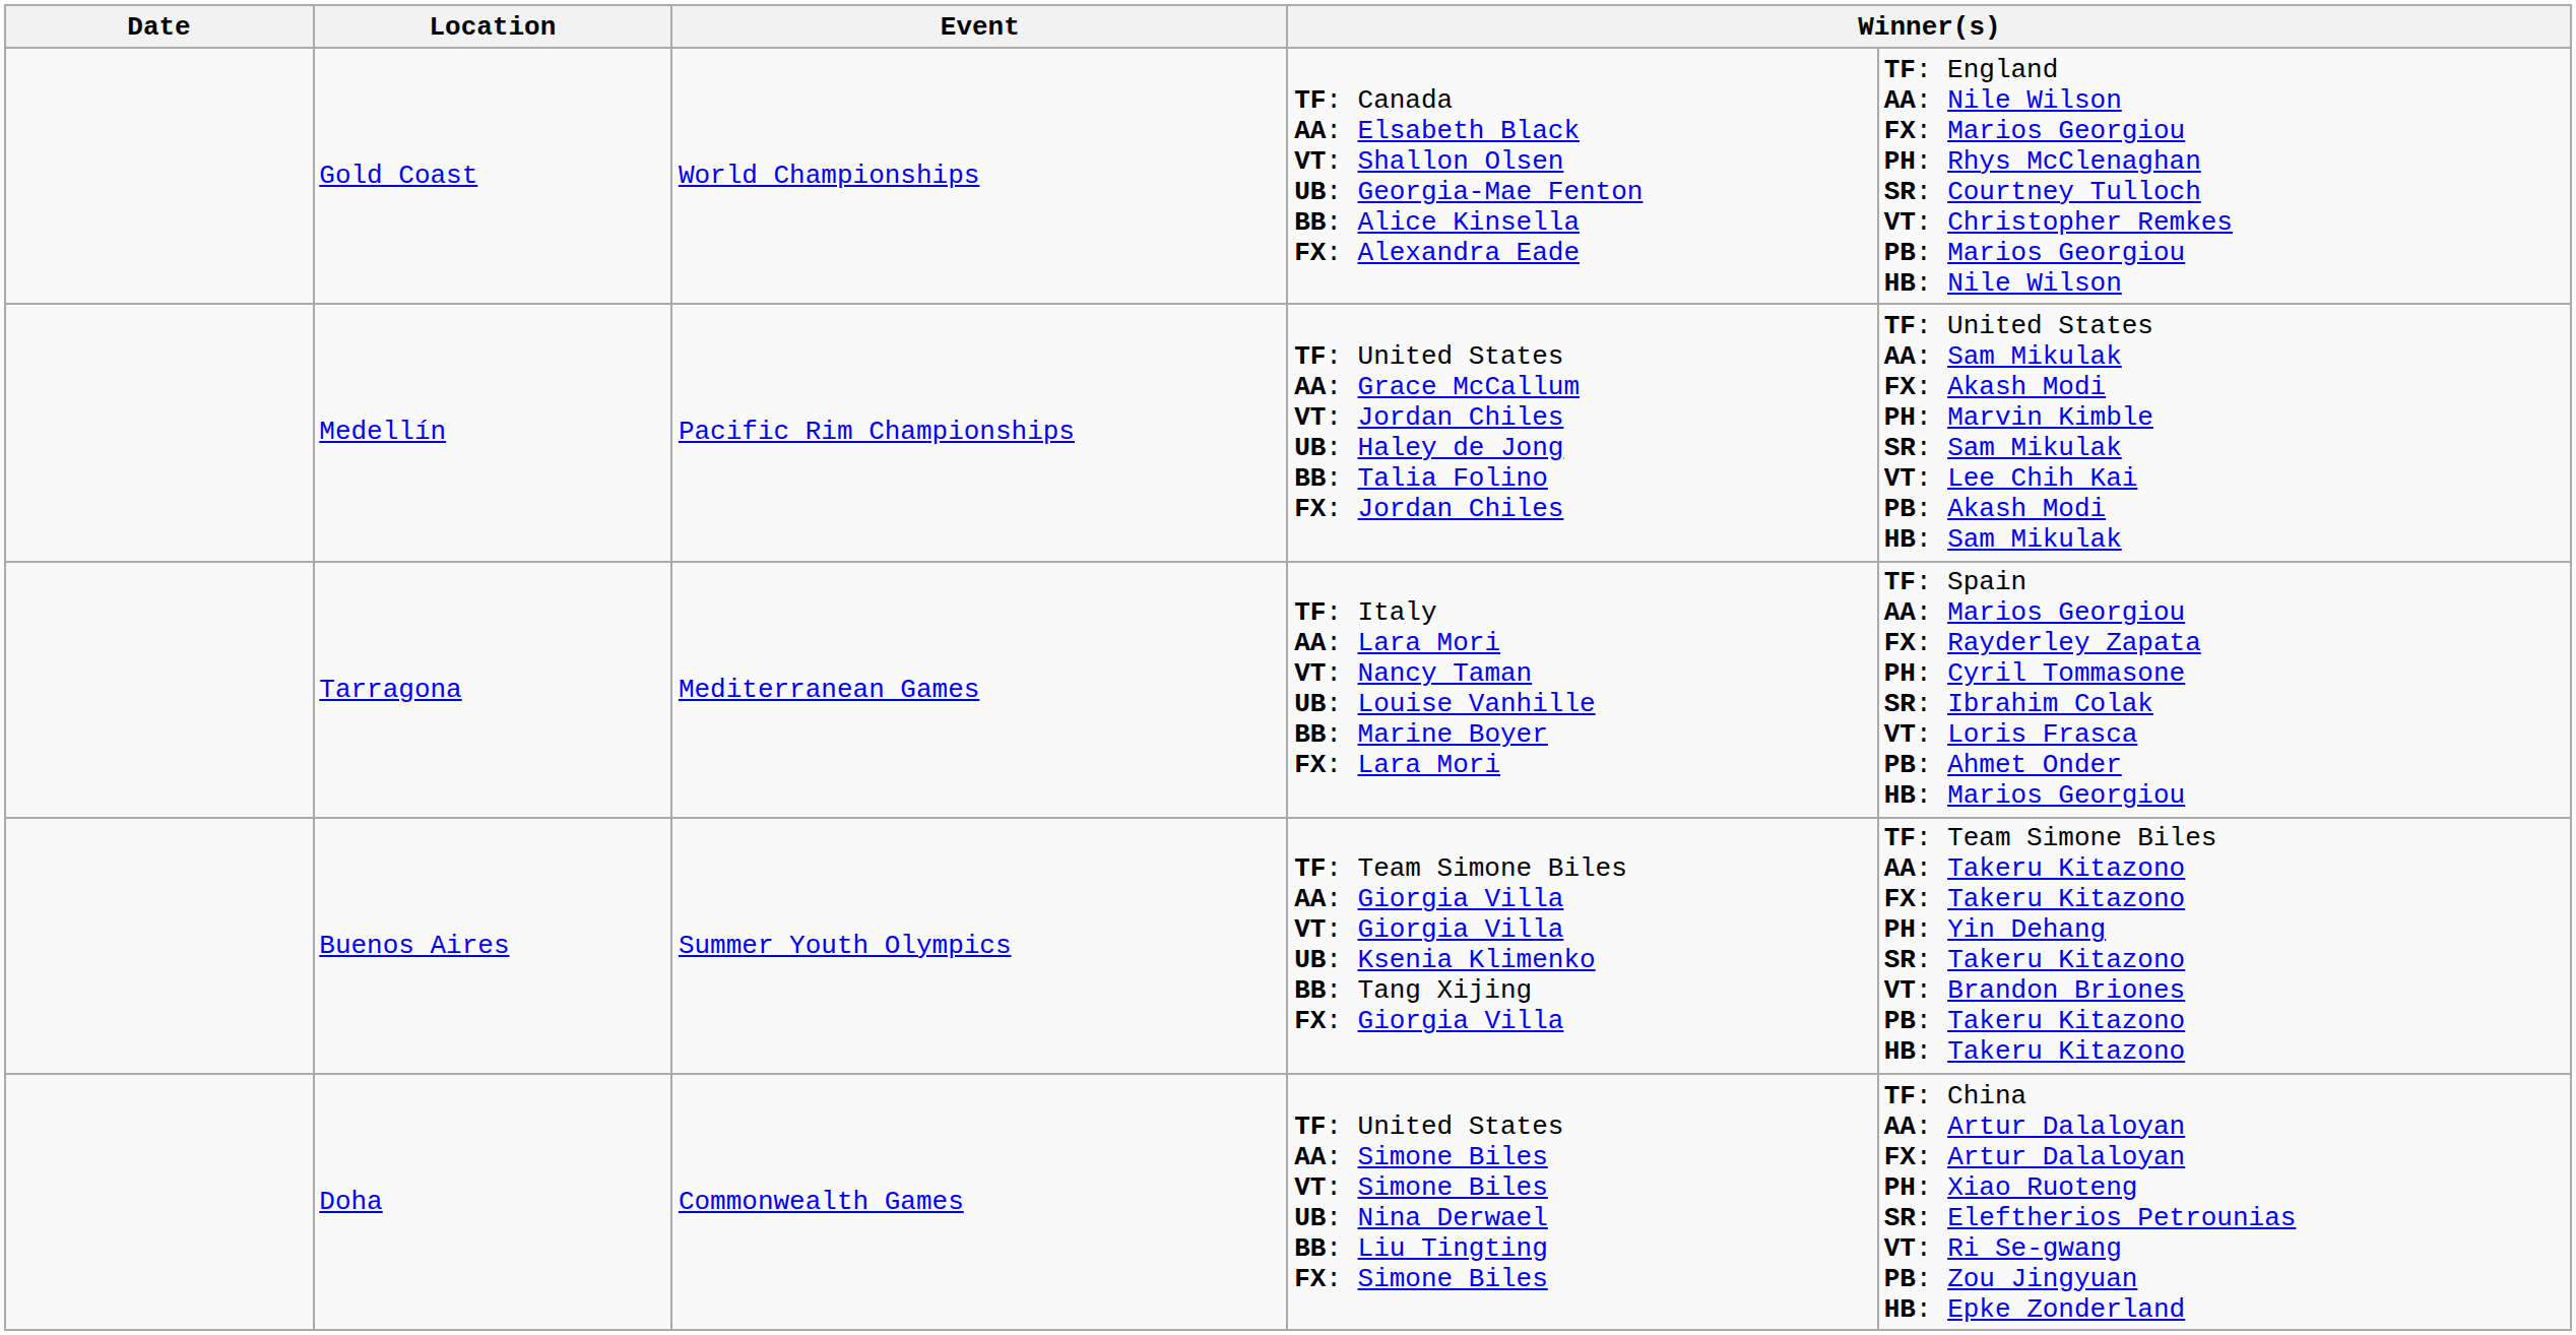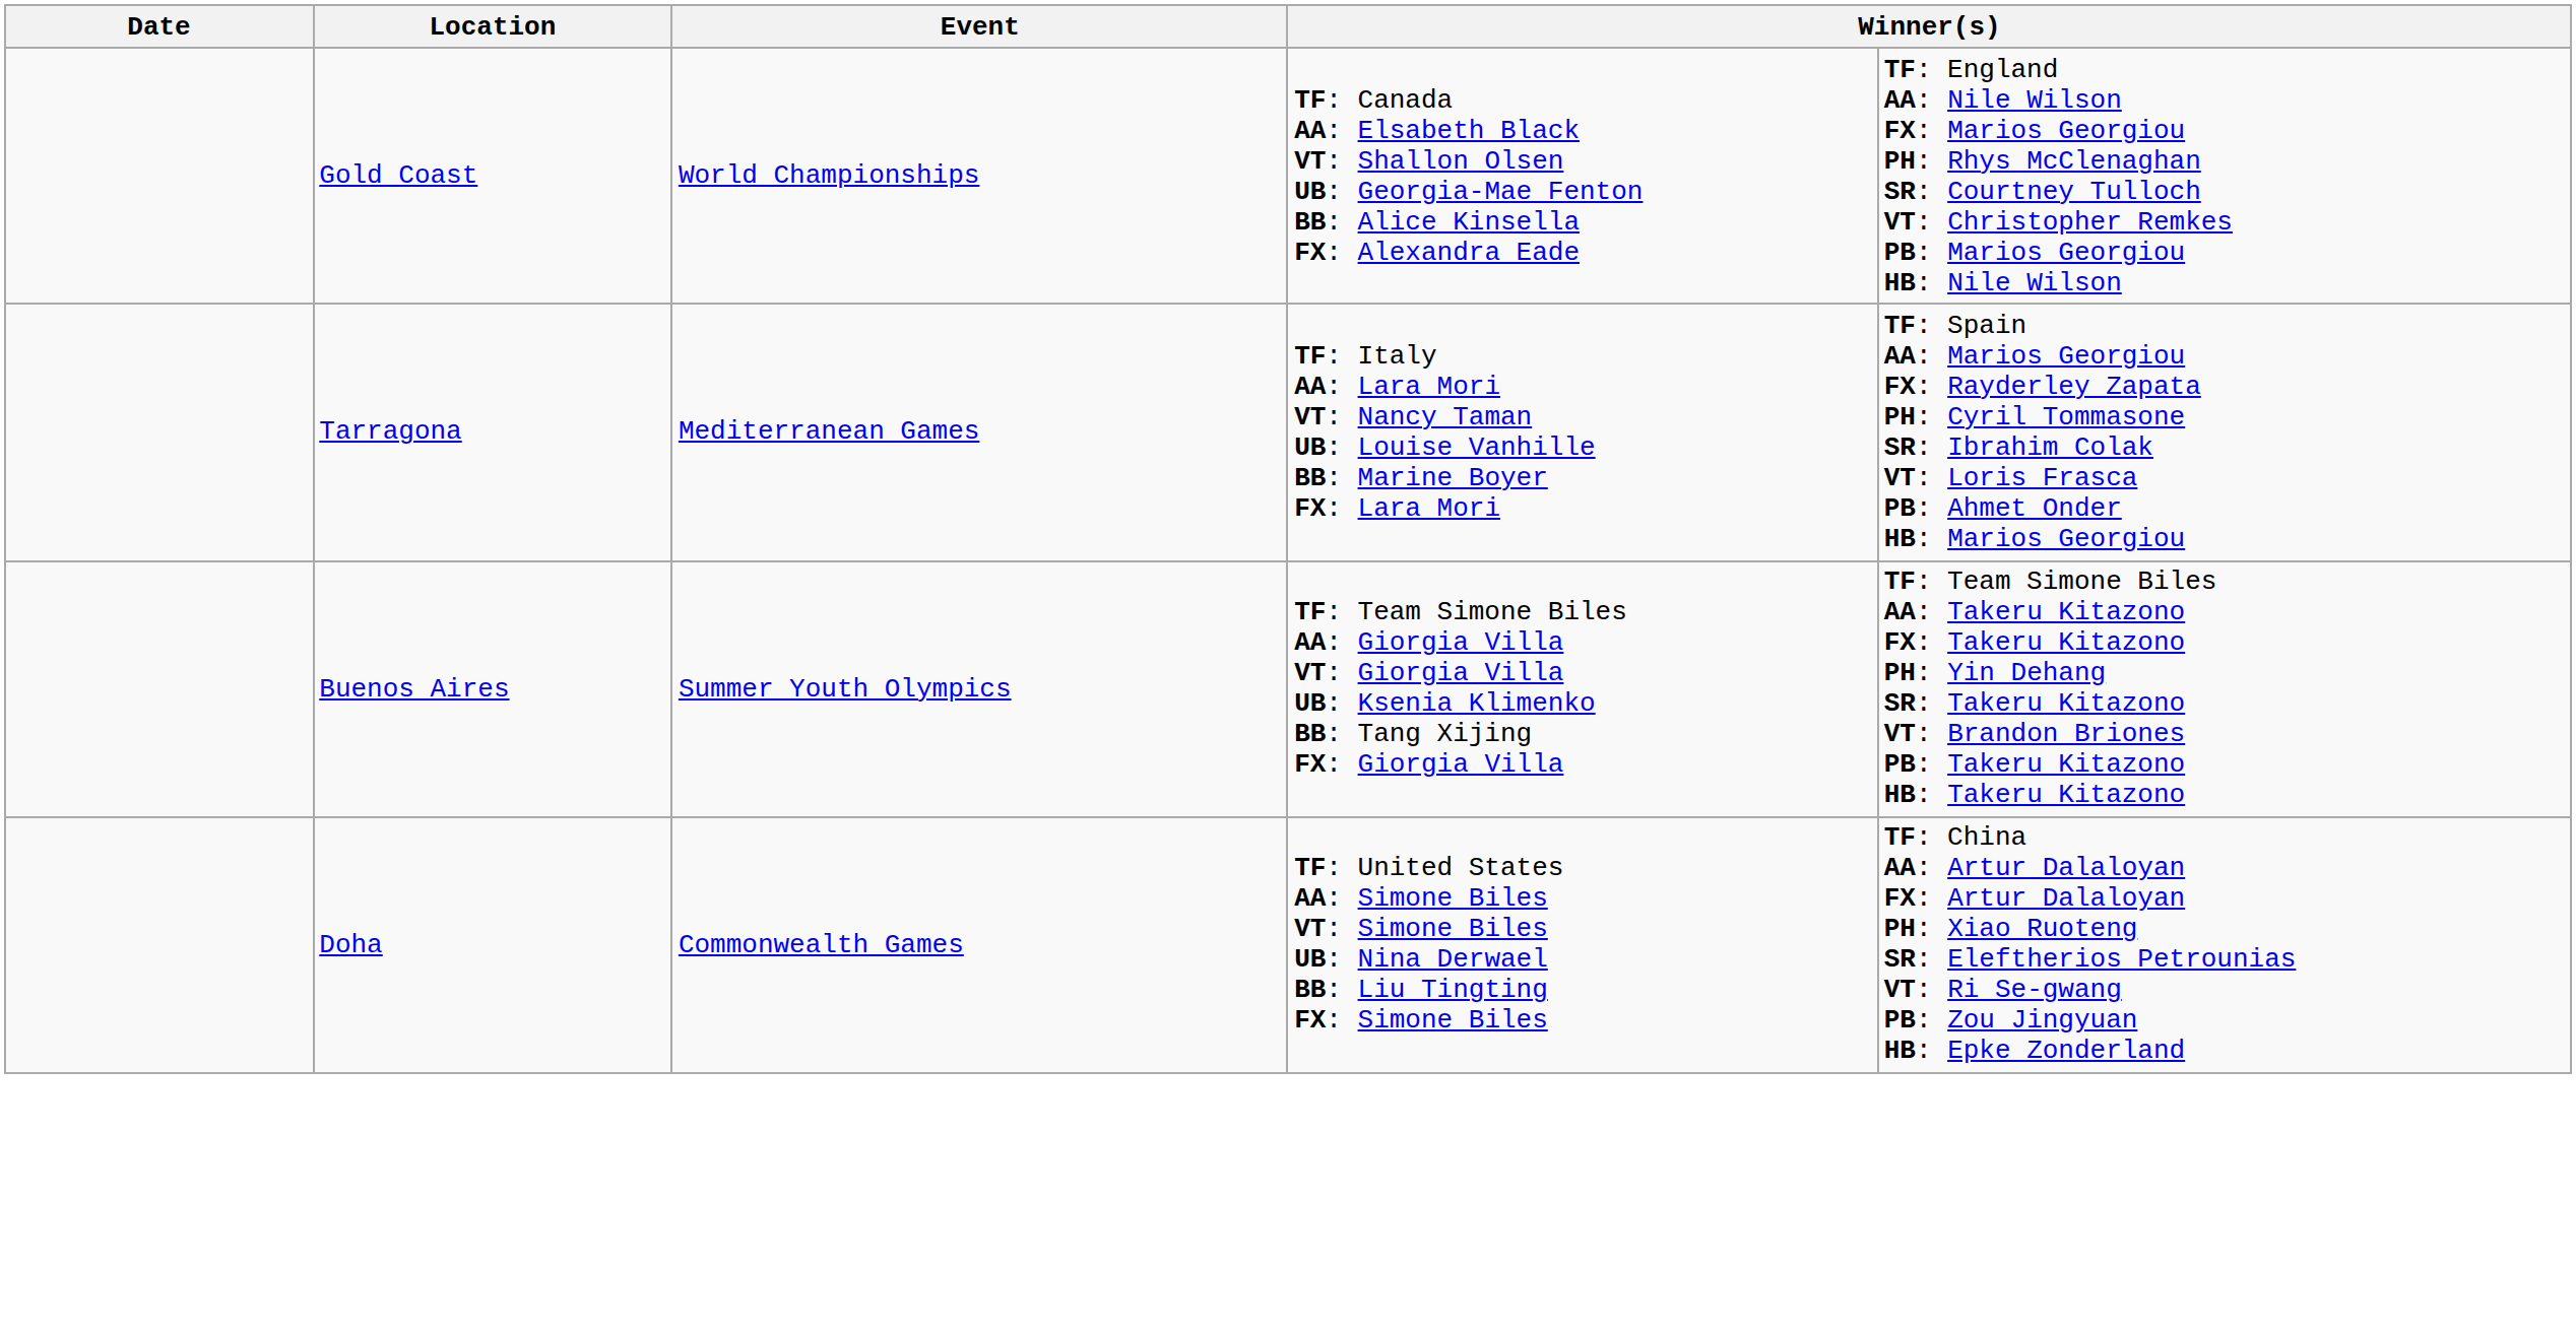- row: Medellín | Pacific Rim Championships | TF: United States AA: Grace McCallum VT: Jordan Chiles UB: Haley de Jong BB: Talia Folino FX: Jordan Chiles | TF: United States AA: Sam Mikulak FX: Akash Modi PH: Marvin Kimble SR: Sam Mikulak VT: Lee Chih Kai PB: Akash Modi HB: Sam Mikulak
